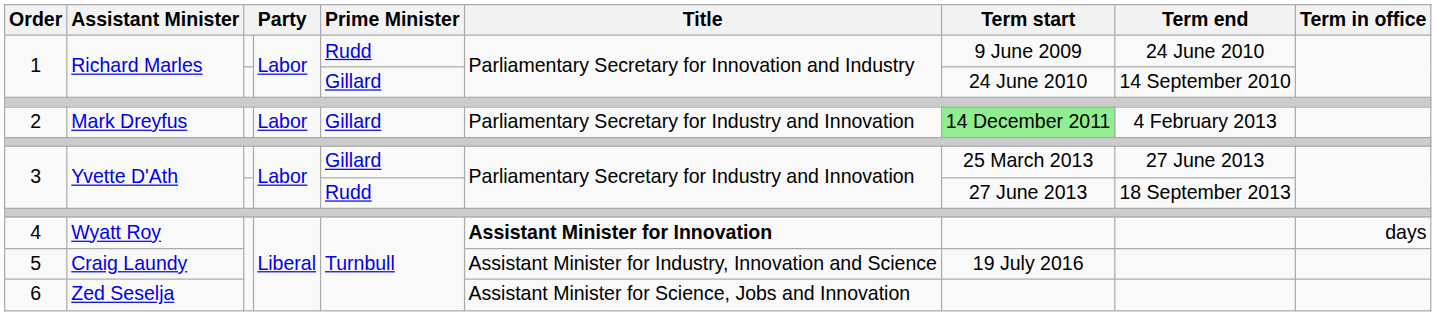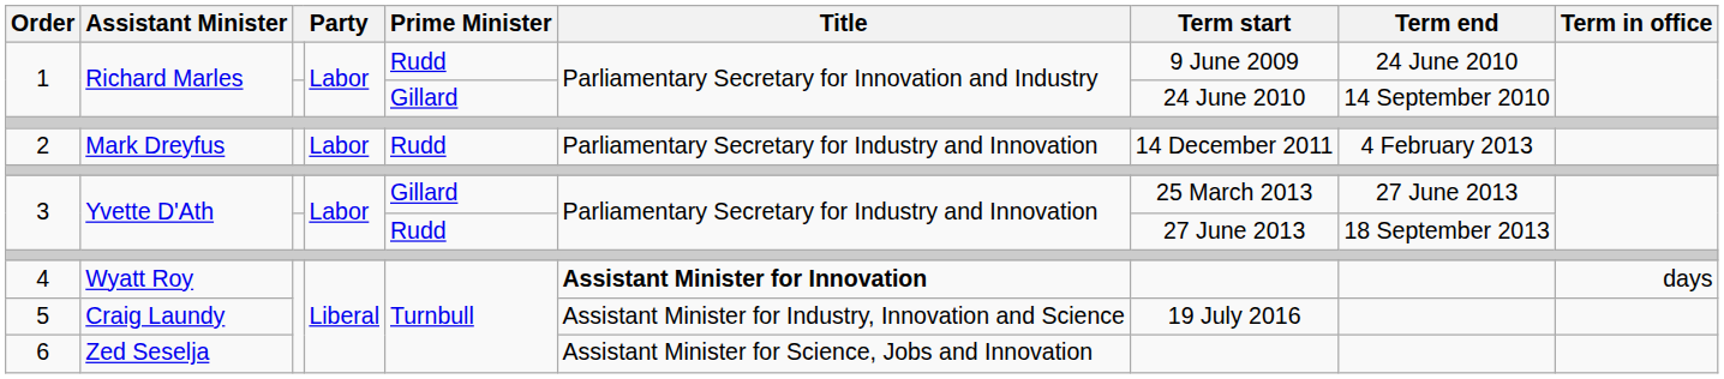2 | Prime Minister: Gillard -> Rudd
2 | Term start: lightgreen background -> no background
